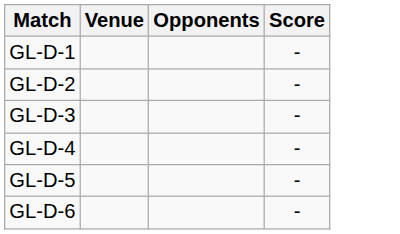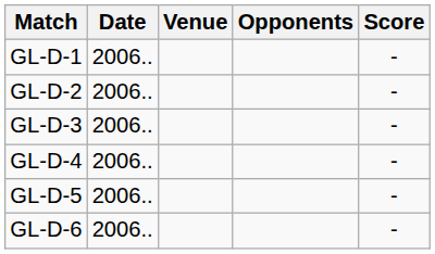+ column: Date | 2006.. | 2006.. | 2006.. | 2006.. | 2006.. | 2006..
